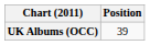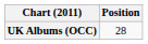UK Albums (OCC) | Position: 39 -> 28
